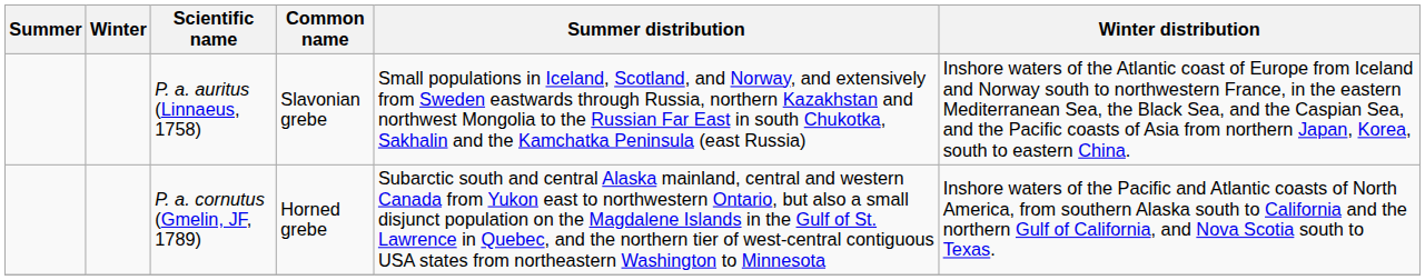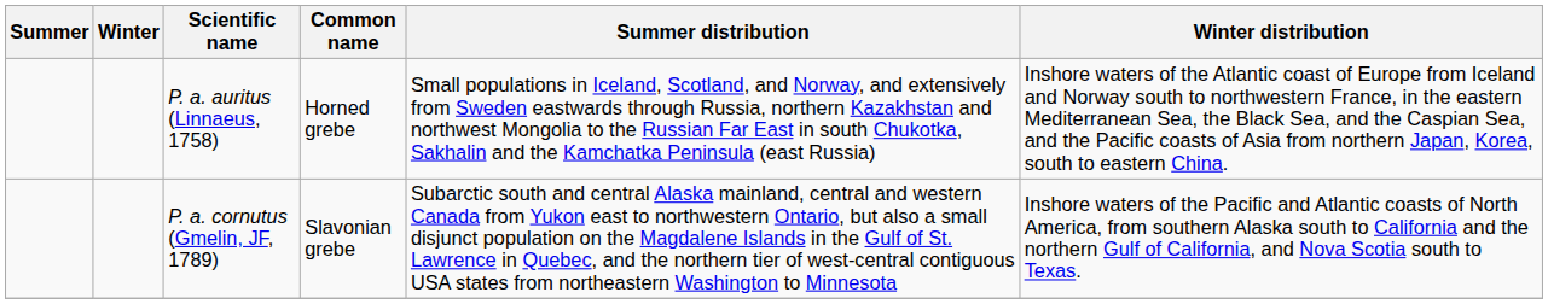P. a. auritus (Linnaeus, 1758) | Common name: Slavonian grebe -> Horned grebe
P. a. cornutus (Gmelin, JF, 1789) | Common name: Horned grebe -> Slavonian grebe
